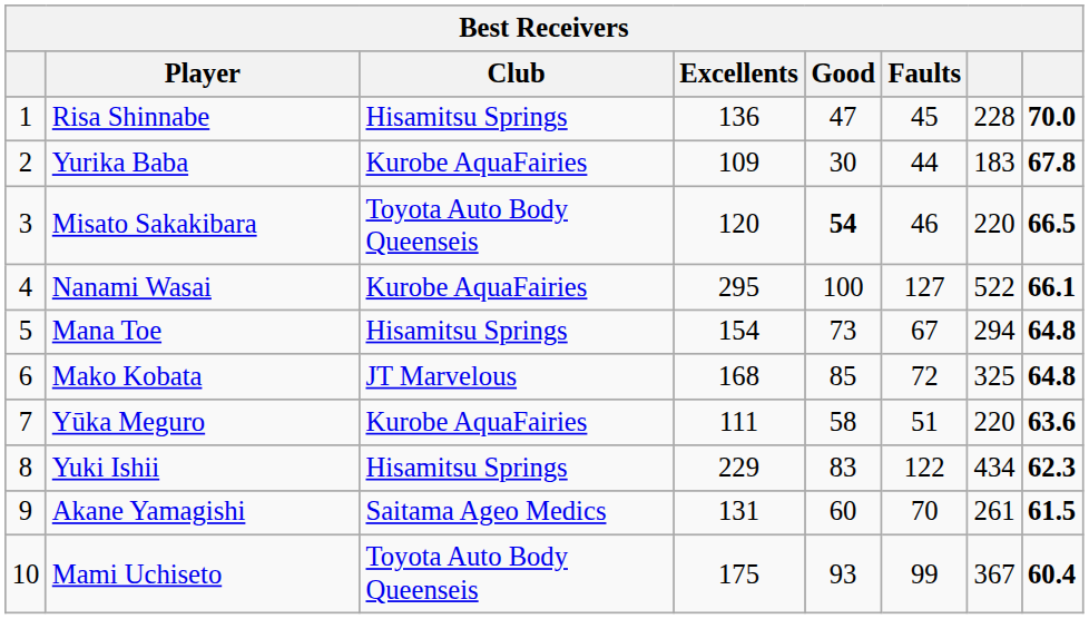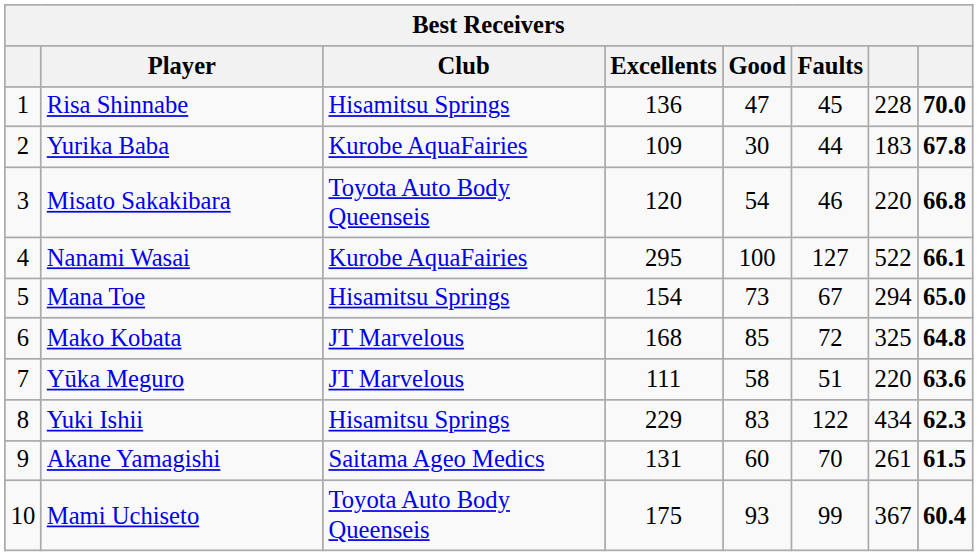Misato Sakakibara | Good: bold -> normal
Misato Sakakibara | column 8: 66.5 -> 66.8
Mana Toe | column 8: 64.8 -> 65.0
Yūka Meguro | Club: Kurobe AquaFairies -> JT Marvelous
